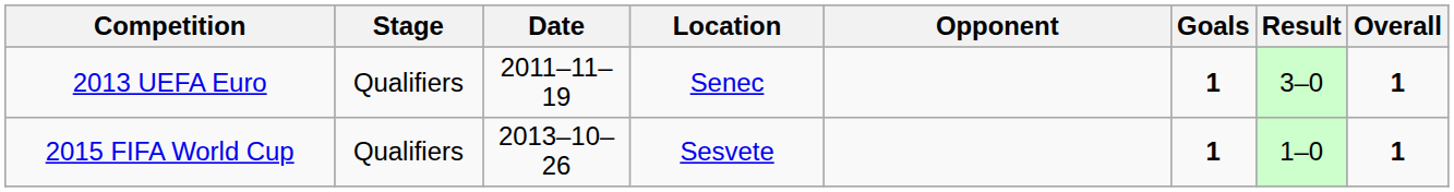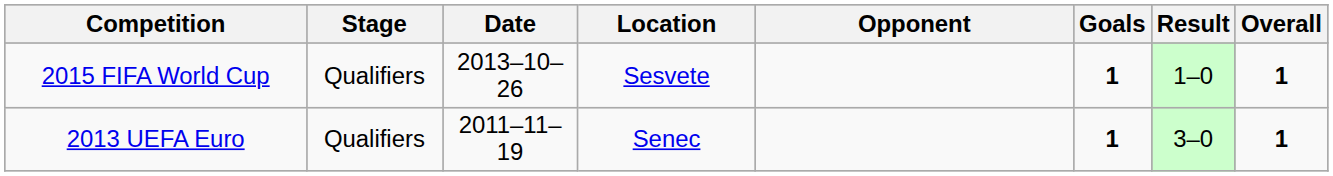rows swapped: 2013 UEFA Euro <-> 2015 FIFA World Cup
